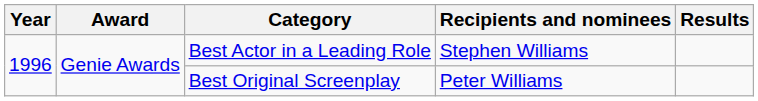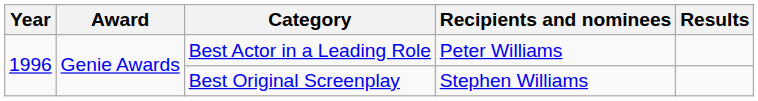Best Actor in a Leading Role | Recipients and nominees: Stephen Williams -> Peter Williams
Best Original Screenplay | Recipients and nominees: Peter Williams -> Stephen Williams
